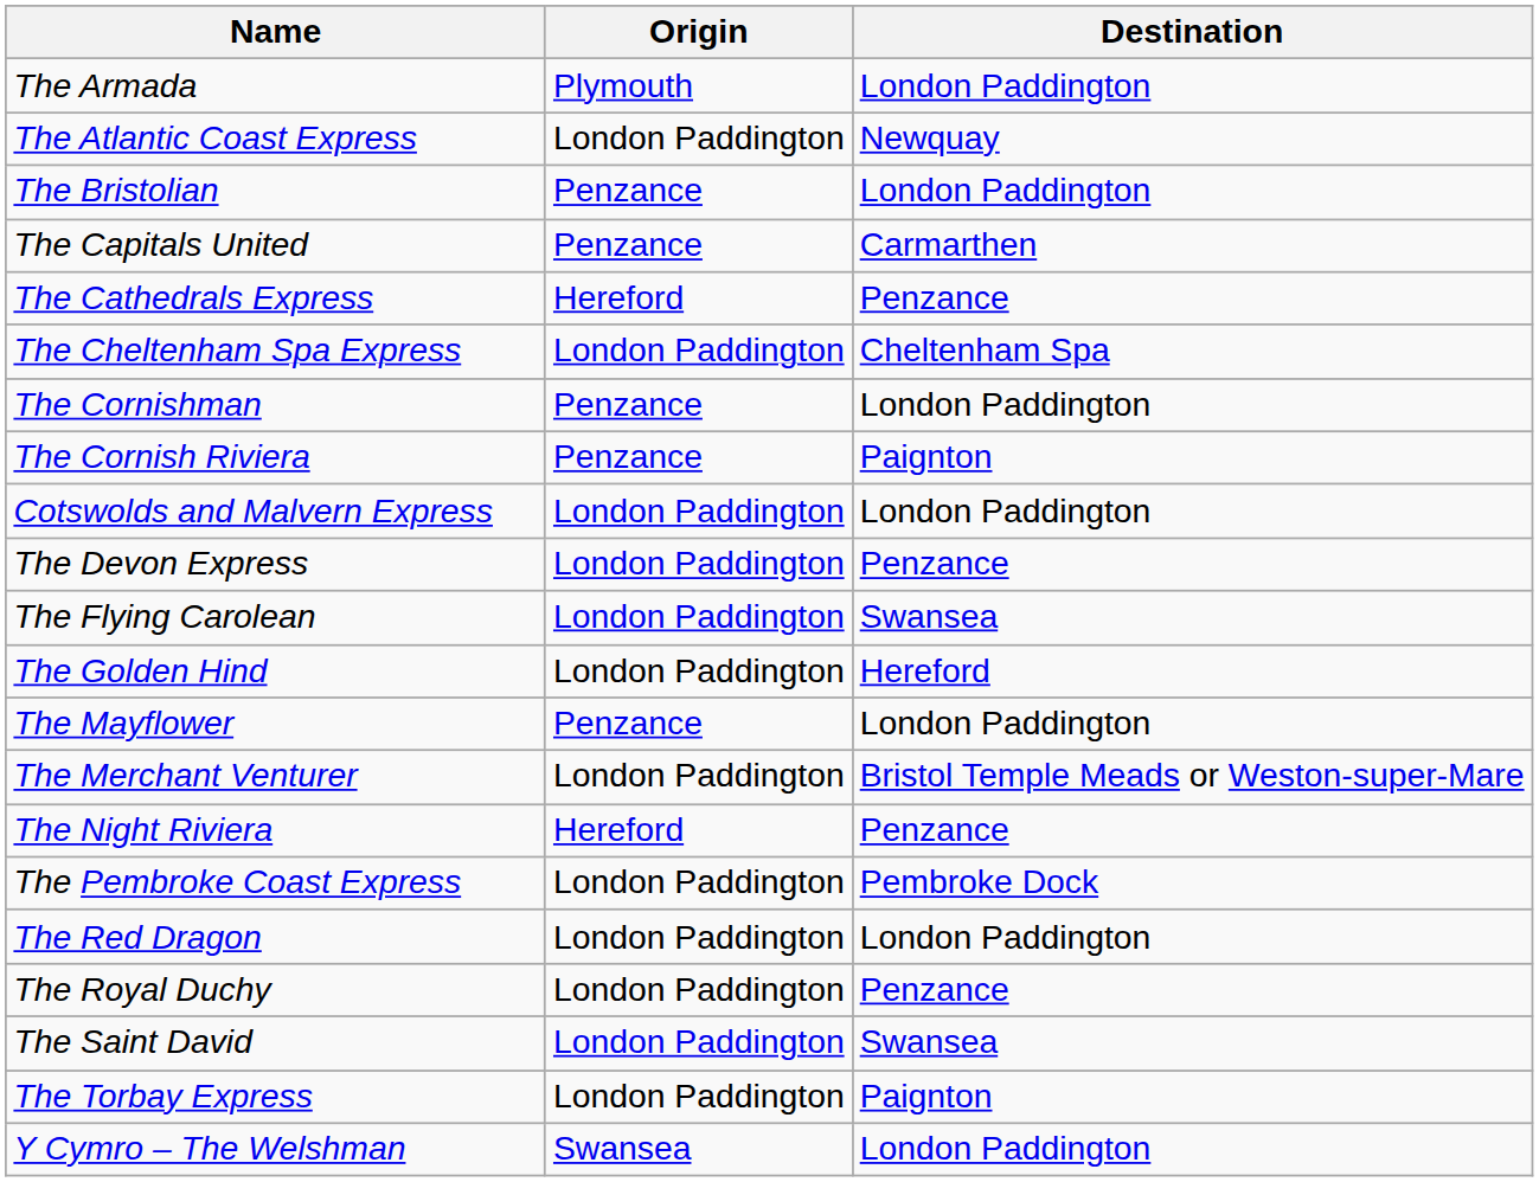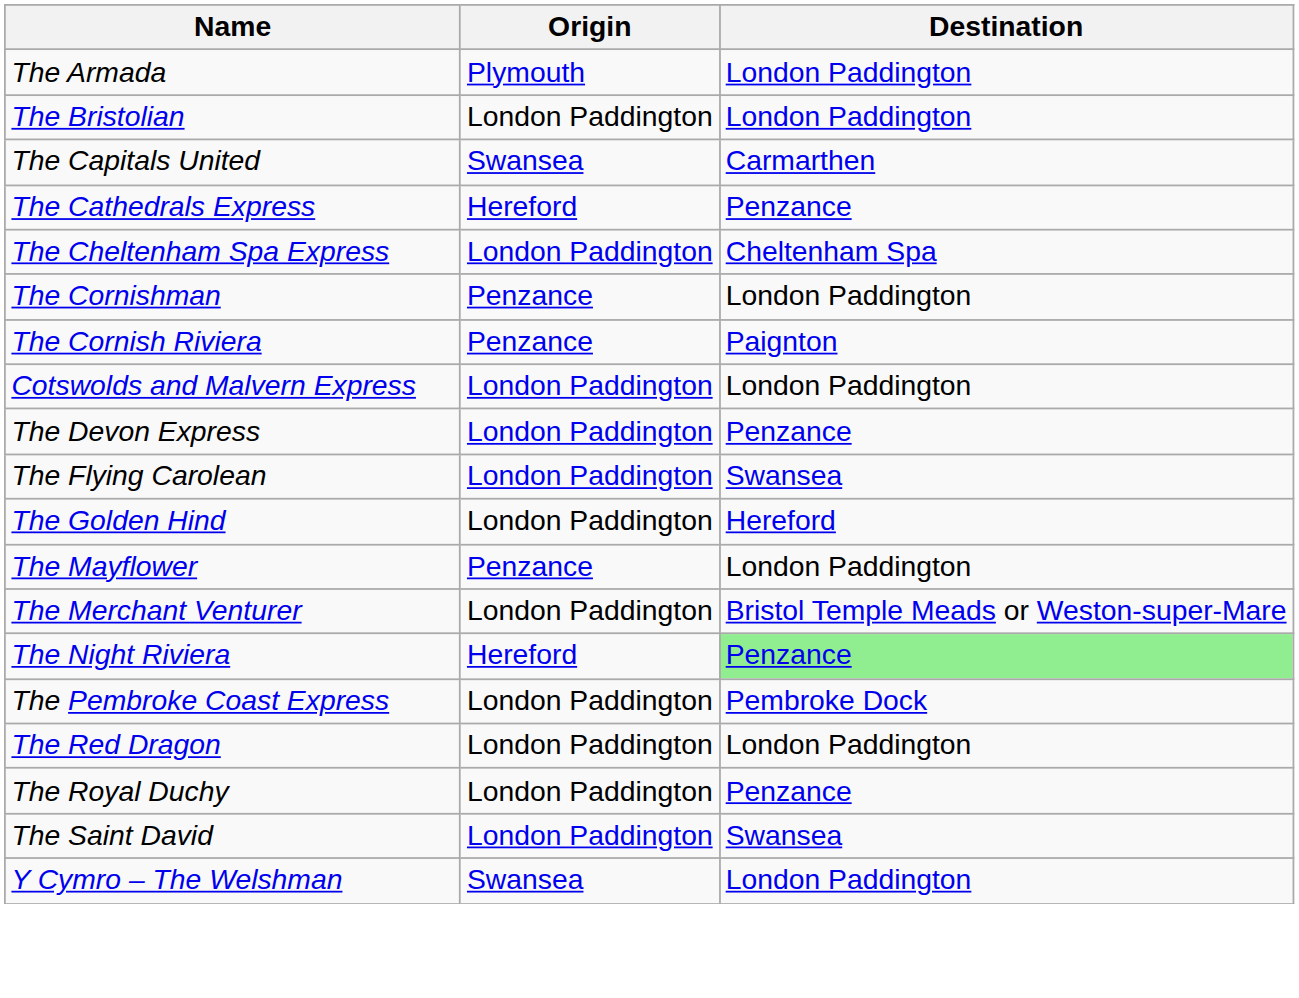- row: The Atlantic Coast Express | London Paddington | Newquay
The Bristolian | Origin: Penzance -> London Paddington
The Capitals United | Origin: Penzance -> Swansea
The Night Riviera | Destination: no background -> lightgreen background
- row: The Torbay Express | London Paddington | Paignton
